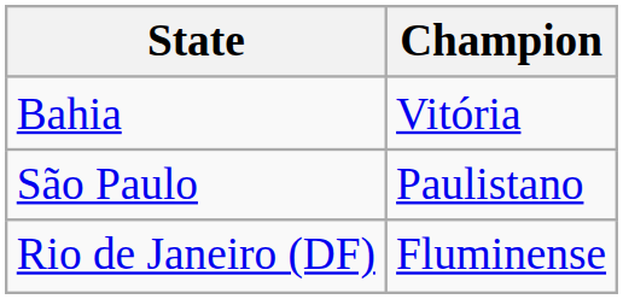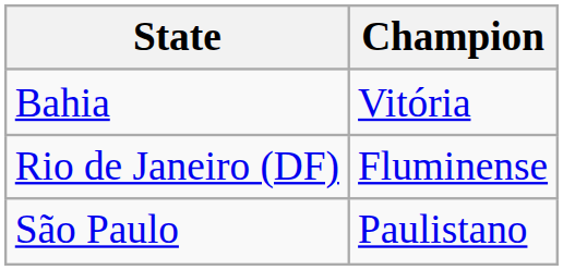rows swapped: Rio de Janeiro (DF) <-> São Paulo
